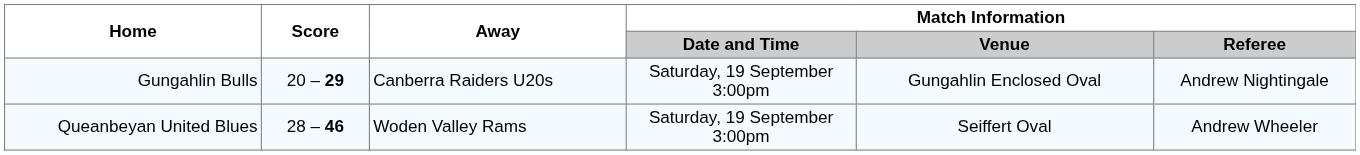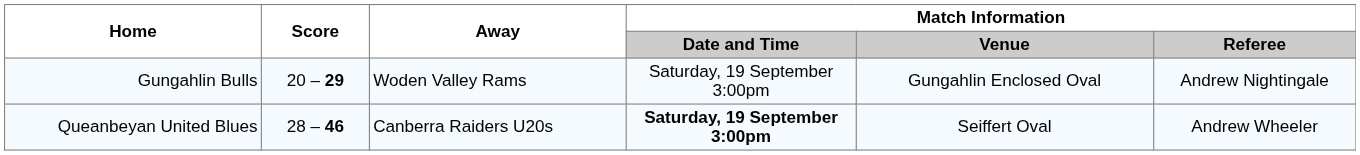Gungahlin Bulls | Away: Canberra Raiders U20s -> Woden Valley Rams
Queanbeyan United Blues | Away: Woden Valley Rams -> Canberra Raiders U20s
Queanbeyan United Blues | Match Information / Date and Time: normal -> bold
